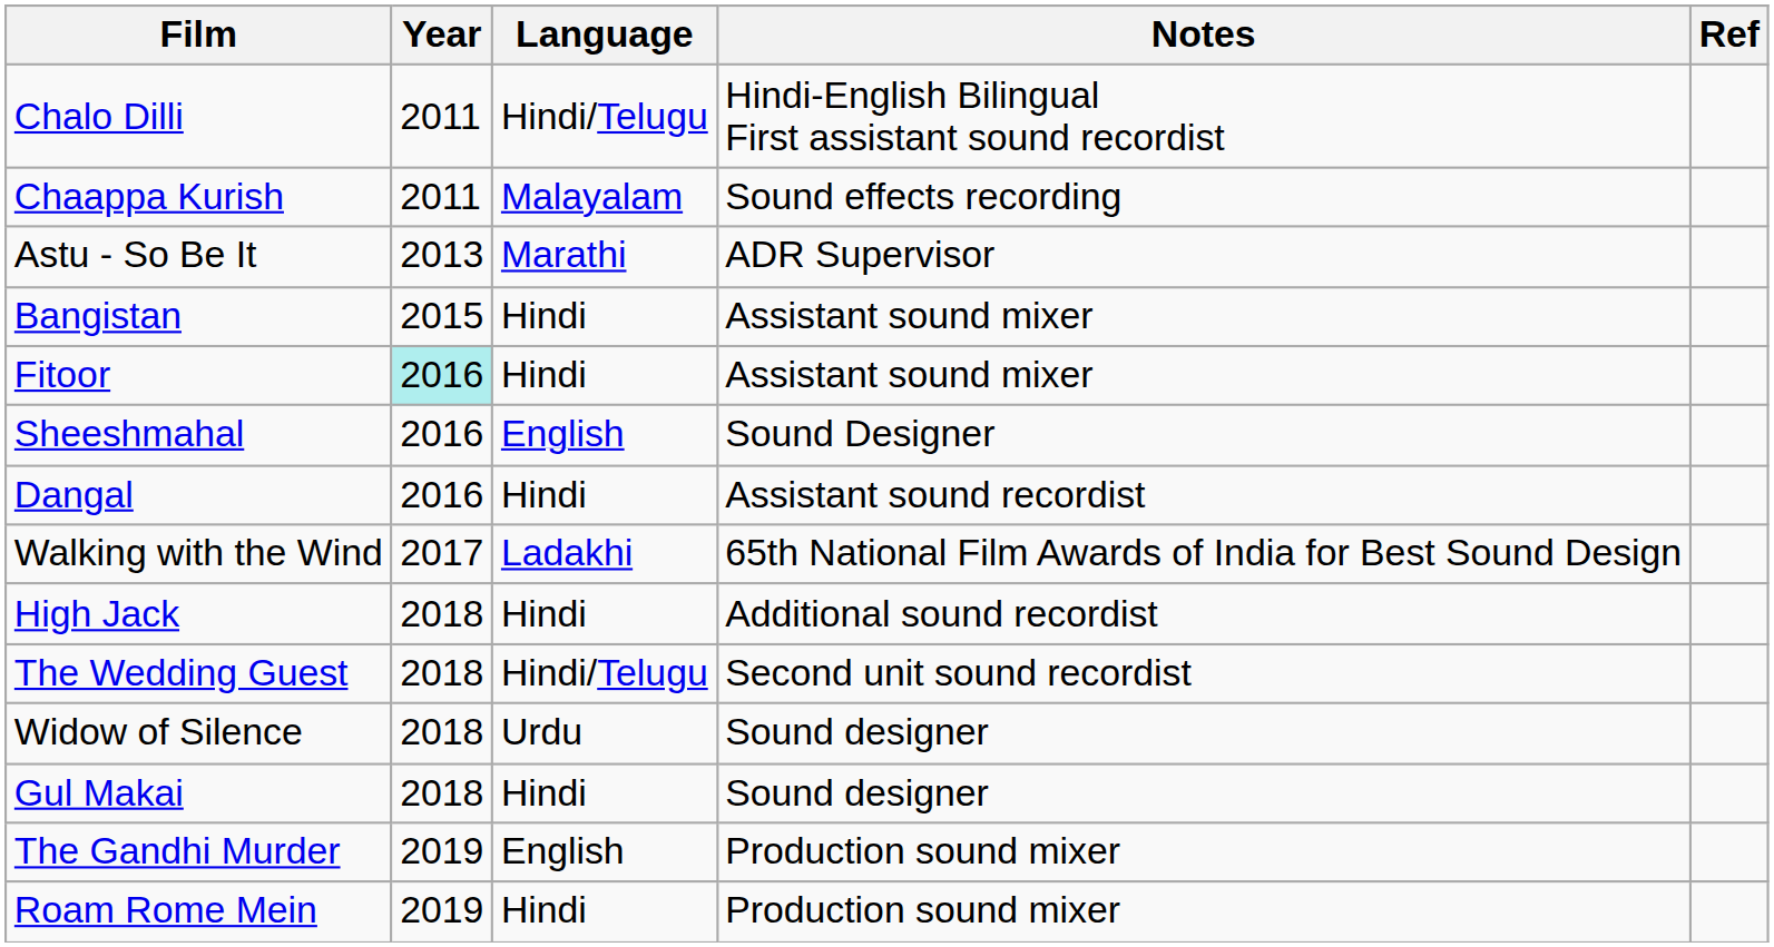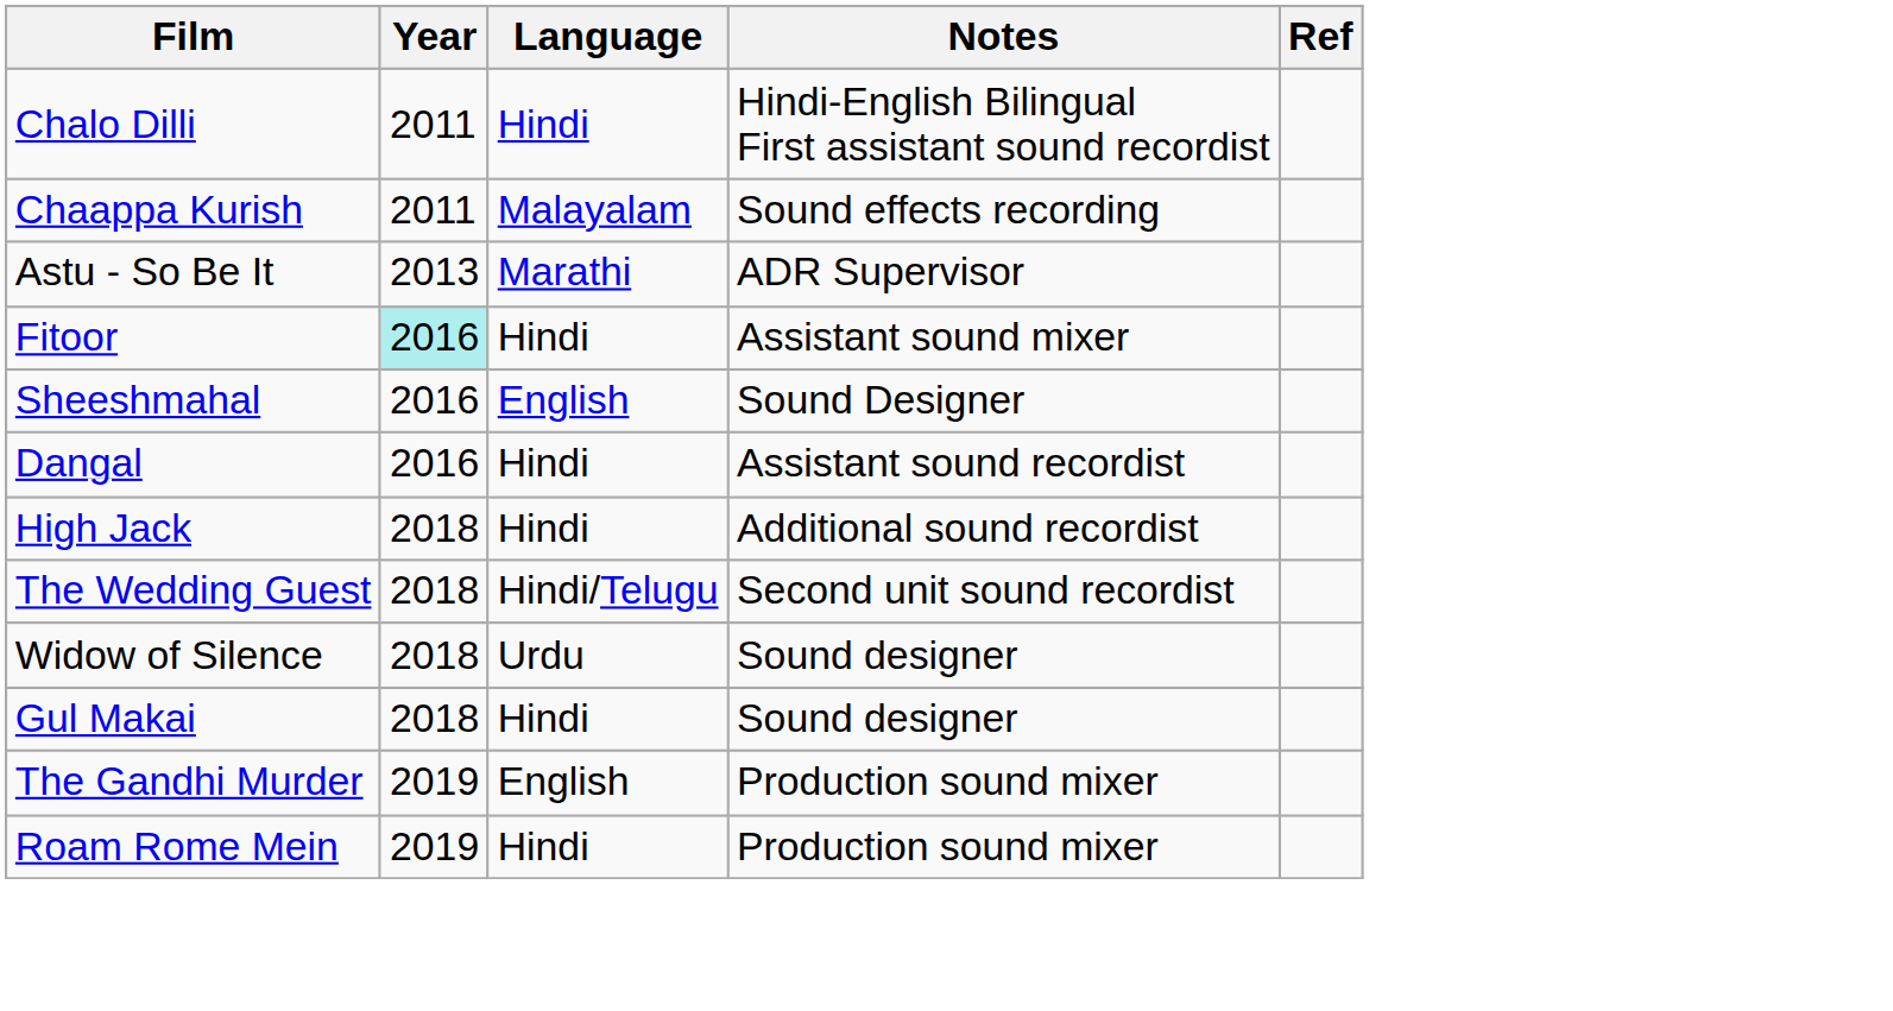Chalo Dilli | Language: Hindi/Telugu -> Hindi
- row: Bangistan | 2015 | Hindi | Assistant sound mixer
- row: Walking with the Wind | 2017 | Ladakhi | 65th National Film Awards of India for Best Sound Design
